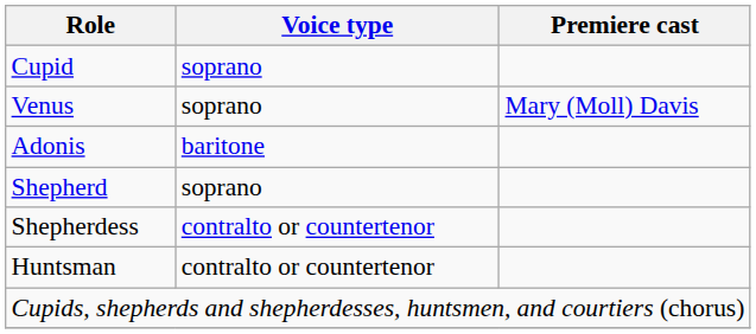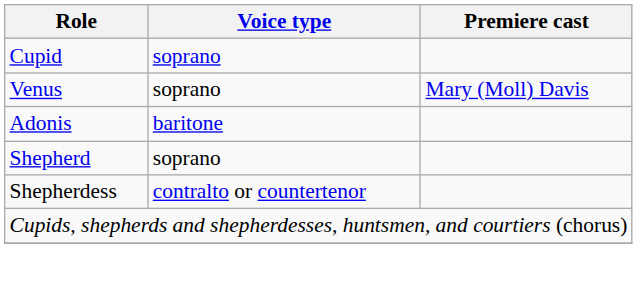- row: Huntsman | contralto or countertenor
